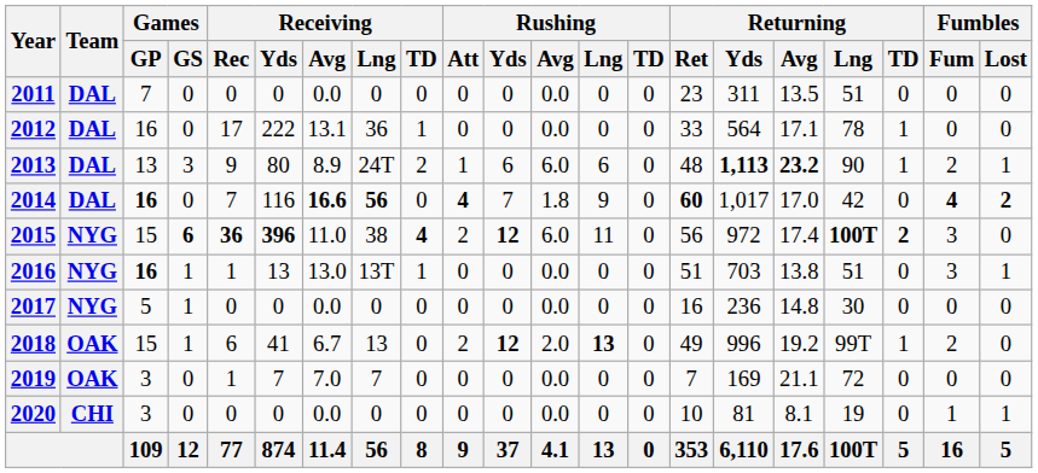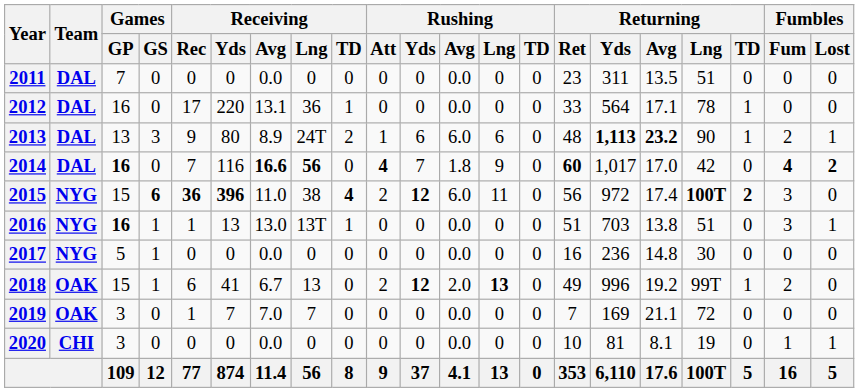2012 | Receiving / Yds: 222 -> 220
